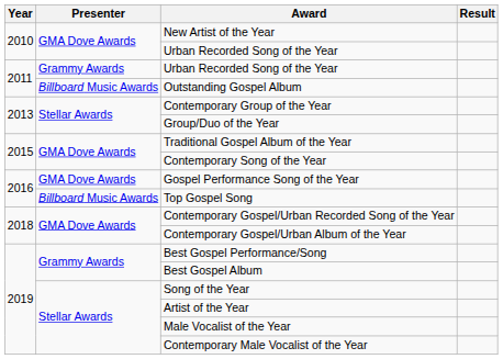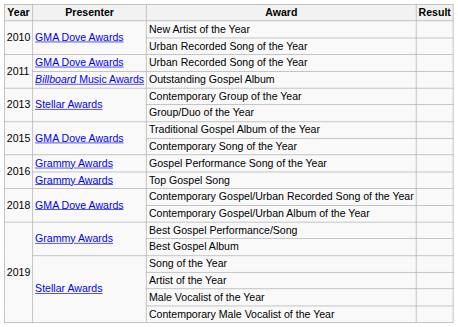2011 / Urban Recorded Song of the Year | Presenter: Grammy Awards -> GMA Dove Awards
Gospel Performance Song of the Year | Presenter: GMA Dove Awards -> Grammy Awards
Top Gospel Song | Presenter: Billboard Music Awards -> Grammy Awards
